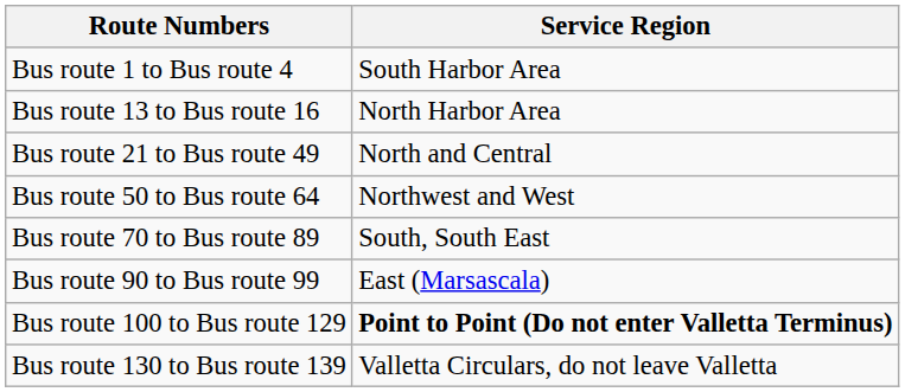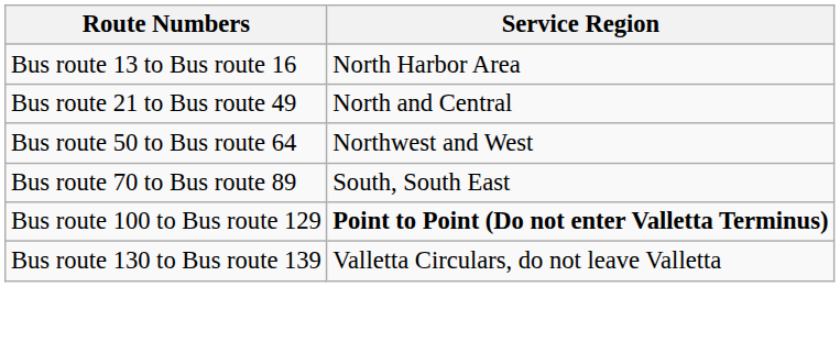- row: Bus route 1 to Bus route 4 | South Harbor Area
- row: Bus route 90 to Bus route 99 | East (Marsascala)
